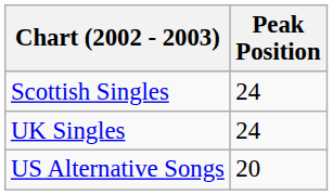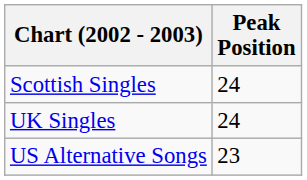US Alternative Songs | Peak Position: 20 -> 23
